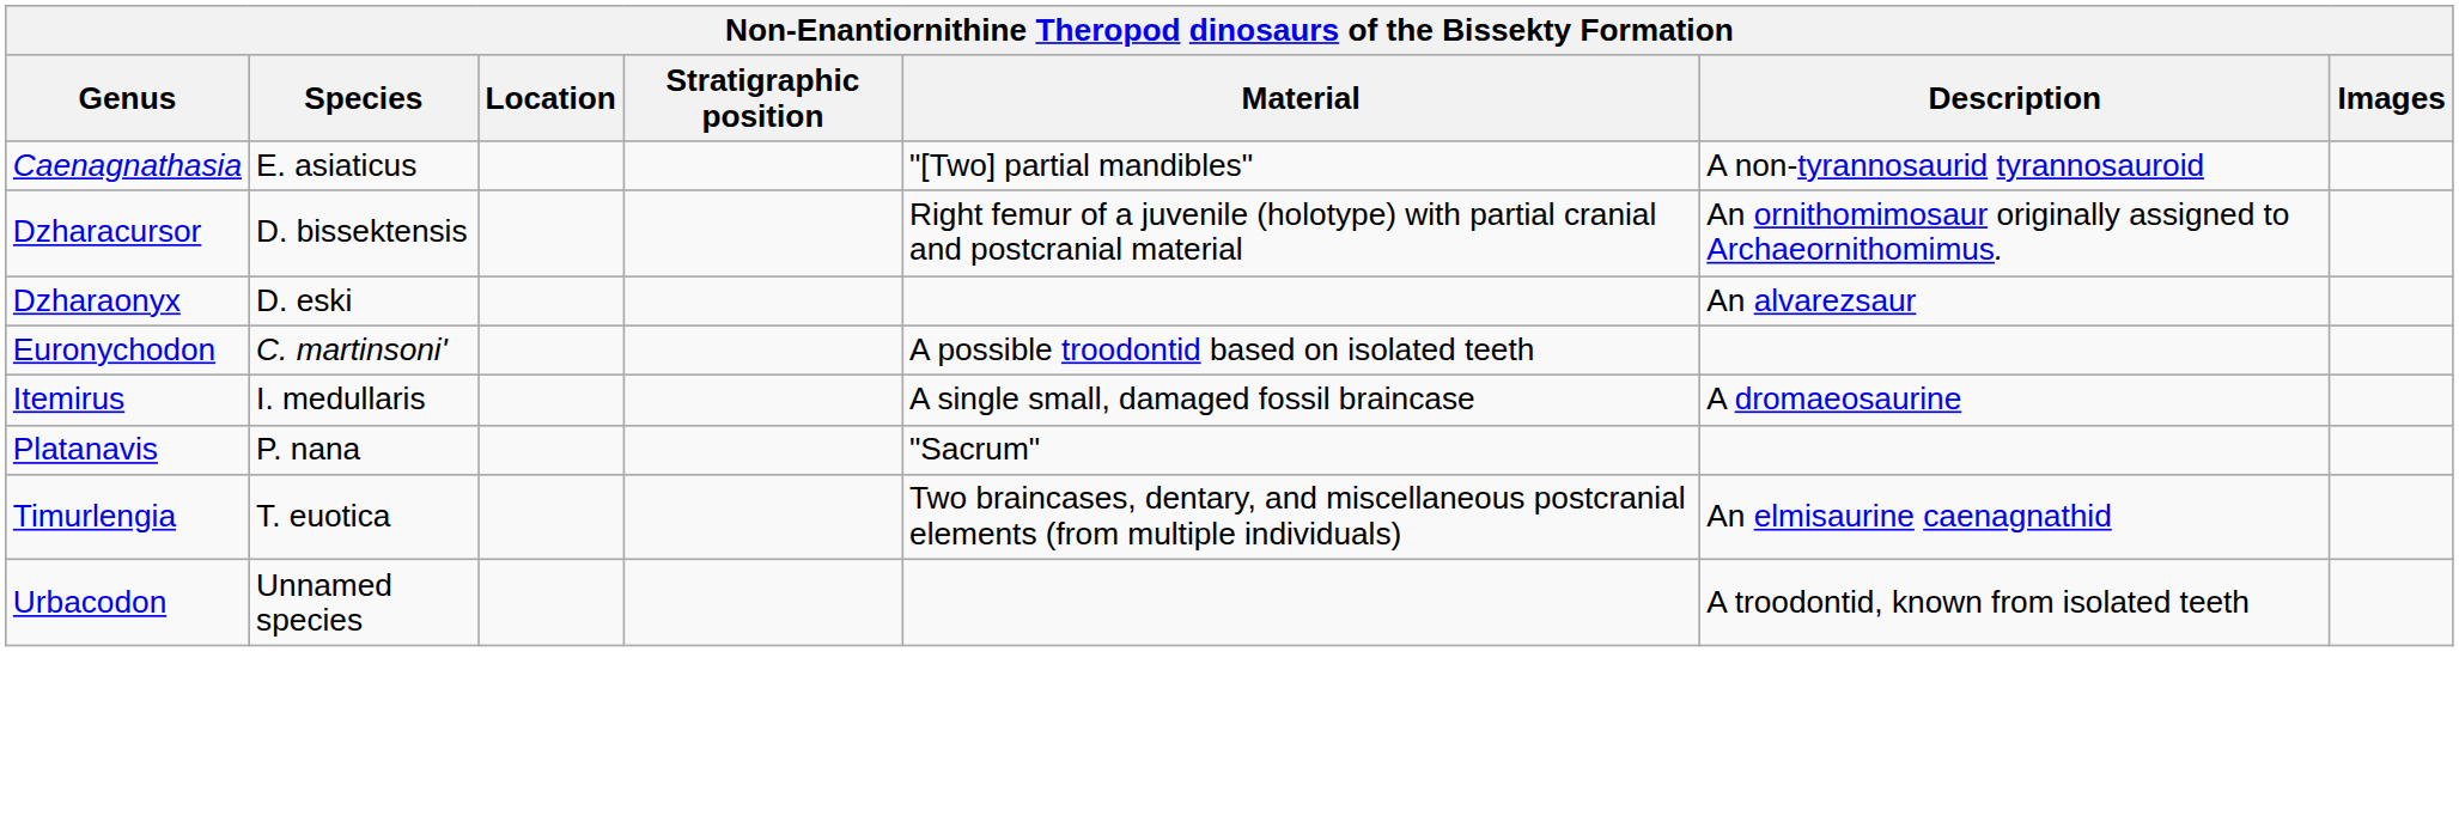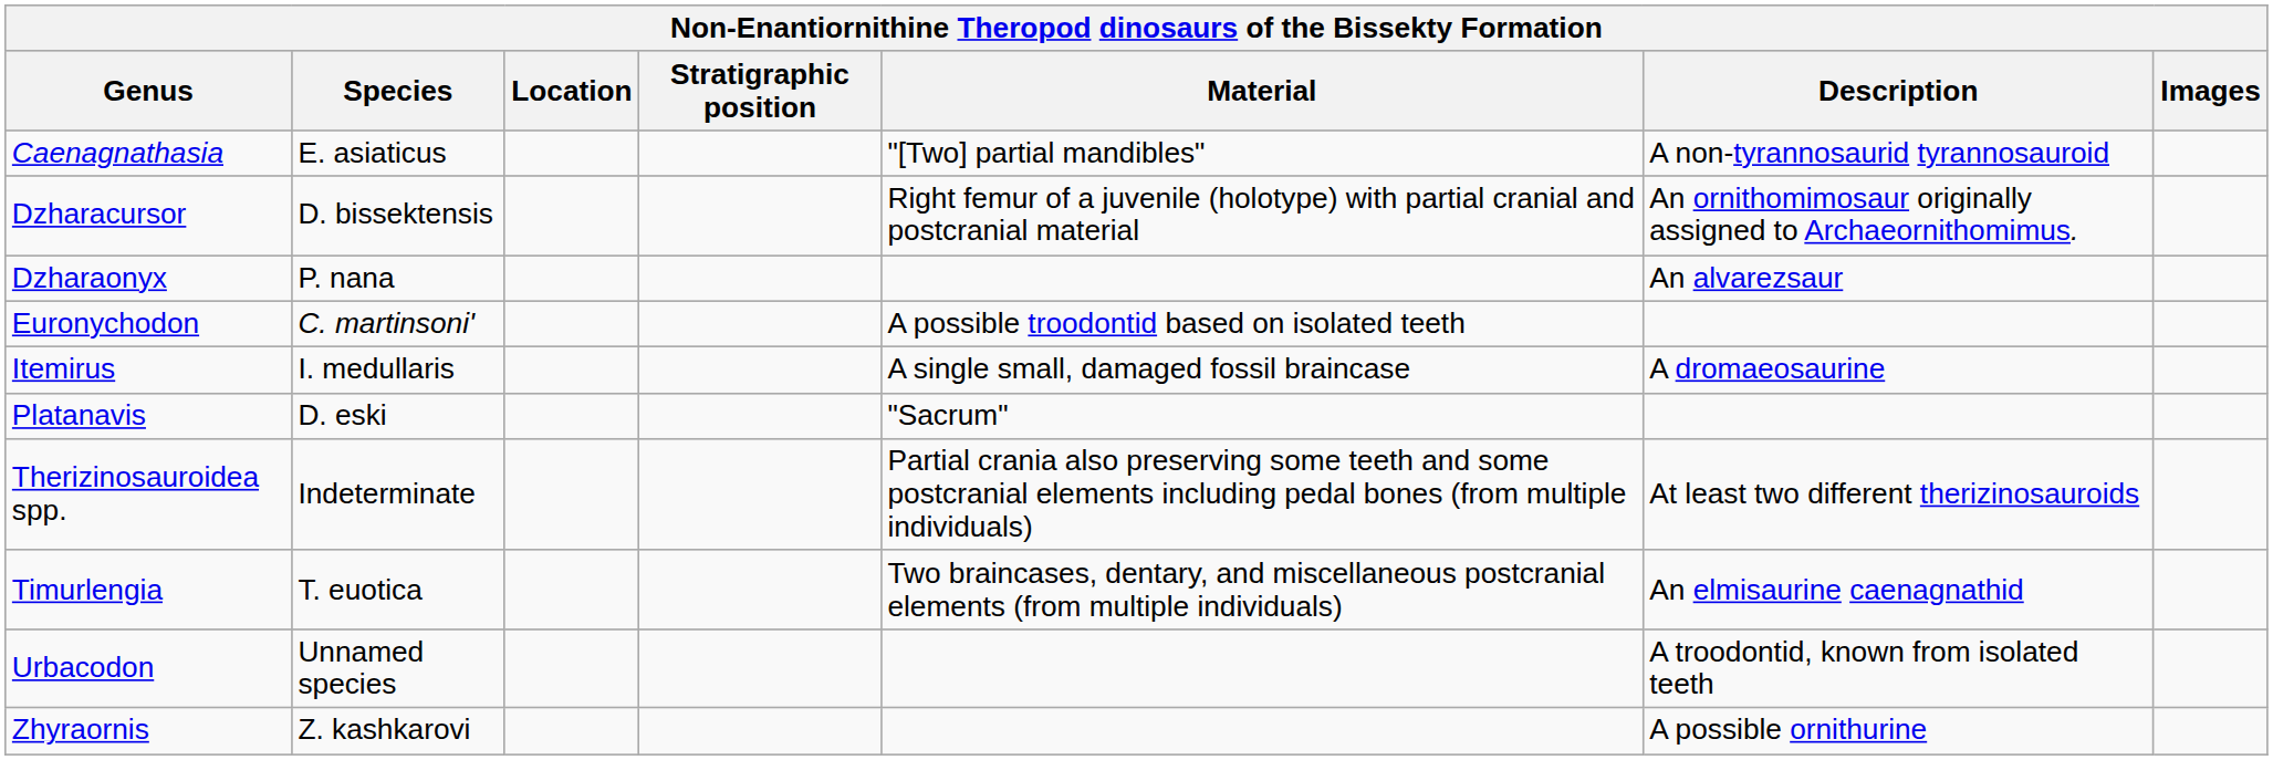Dzharaonyx | Species: D. eski -> P. nana
Platanavis | Species: P. nana -> D. eski
+ row: Therizinosauroidea spp. | Indeterminate | Partial crania also preserving some teeth and some postcranial elements including pedal bones (from multiple individuals) | At least two different therizinosauroids
+ row: Zhyraornis | Z. kashkarovi | A possible ornithurine
